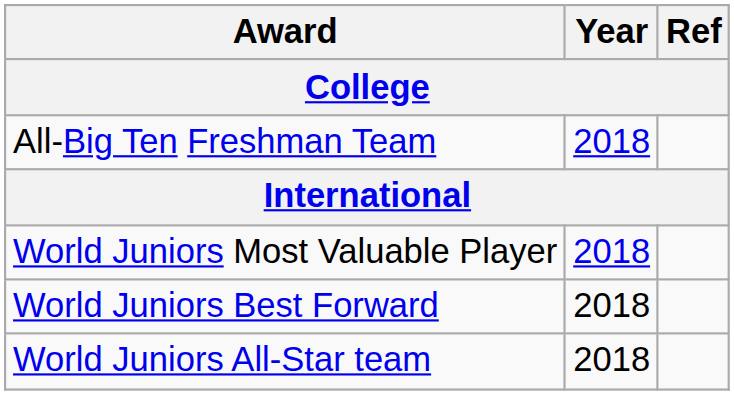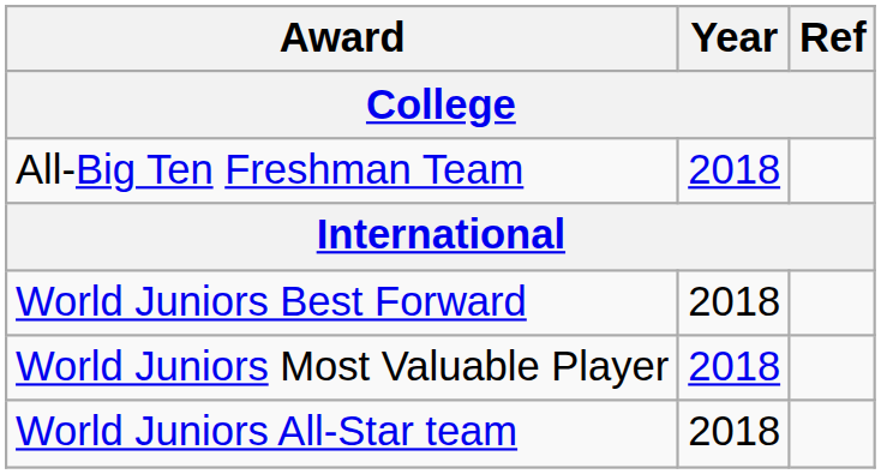rows swapped: World Juniors Most Valuable Player <-> World Juniors Best Forward
